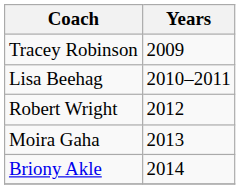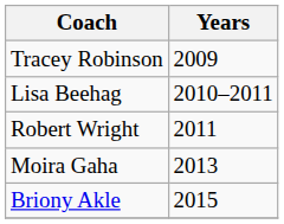Robert Wright | Years: 2012 -> 2011
Briony Akle | Years: 2014 -> 2015
